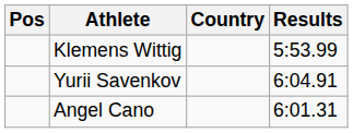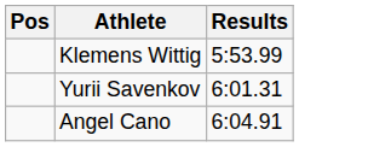- column: Country
Yurii Savenkov | Results: 6:04.91 -> 6:01.31
Angel Cano | Results: 6:01.31 -> 6:04.91
